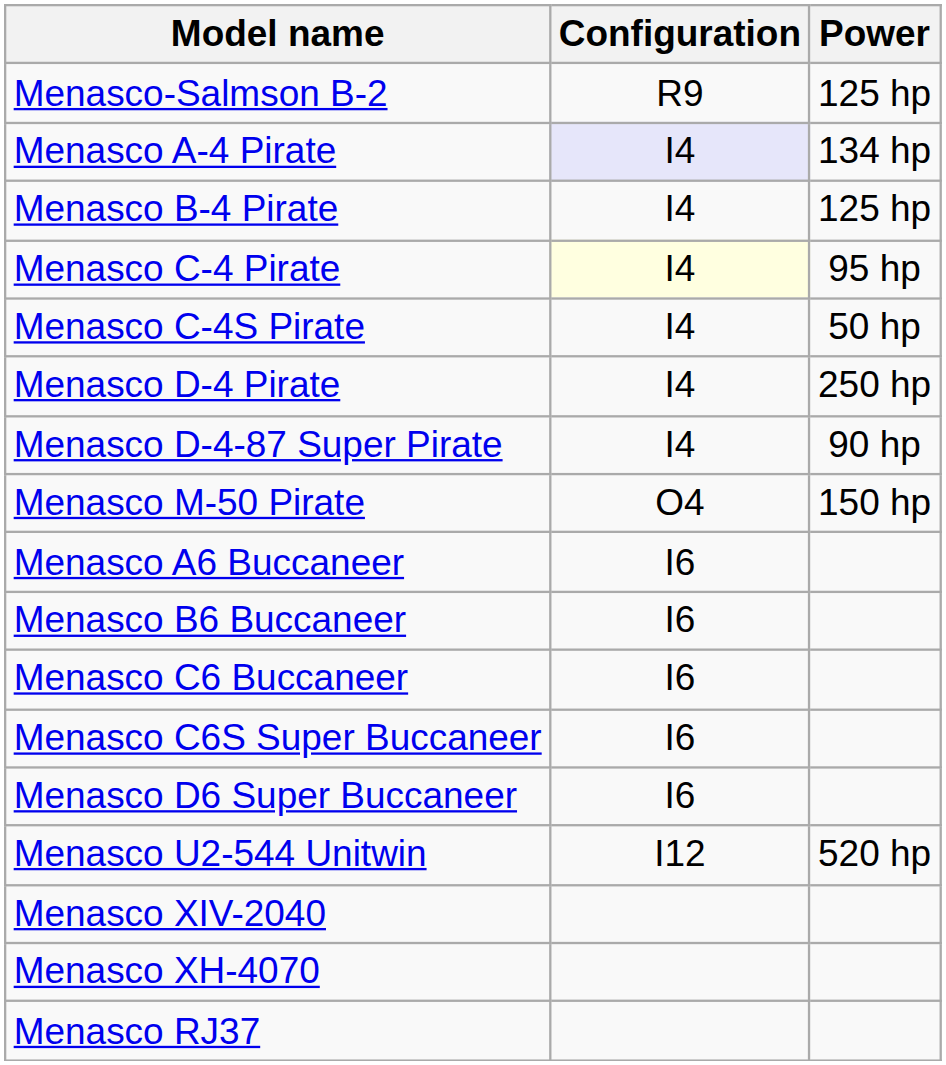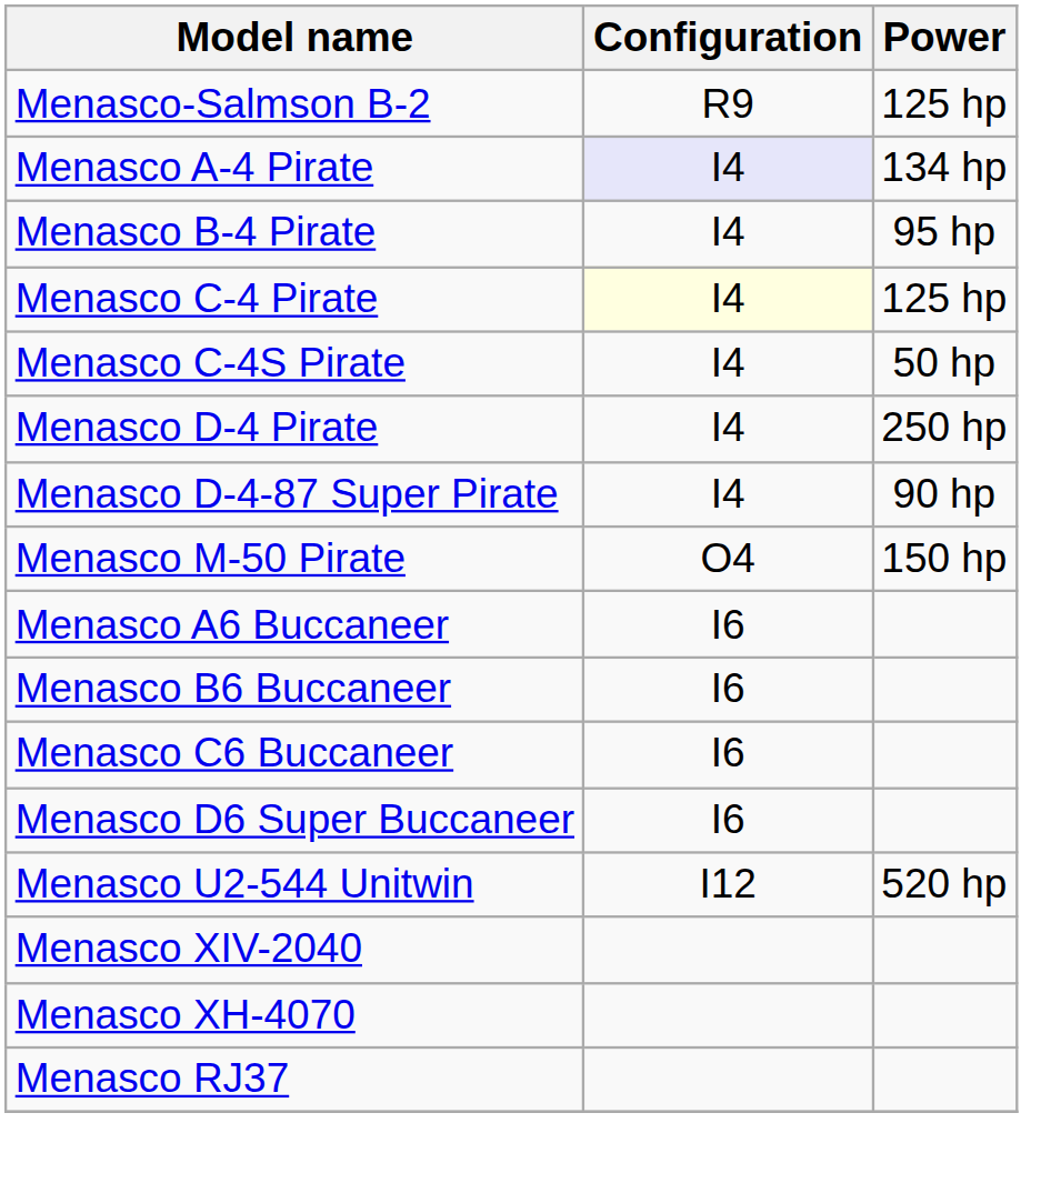Menasco B-4 Pirate | Power: 125 hp -> 95 hp
Menasco C-4 Pirate | Power: 95 hp -> 125 hp
- row: Menasco C6S Super Buccaneer | I6
